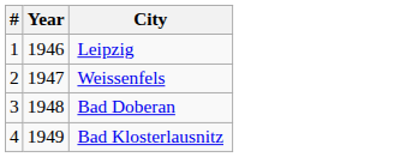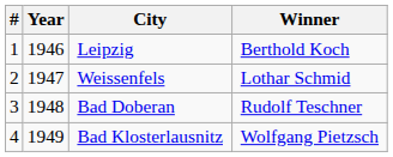+ column: Winner | Berthold Koch | Lothar Schmid | Rudolf Teschner | Wolfgang Pietzsch
